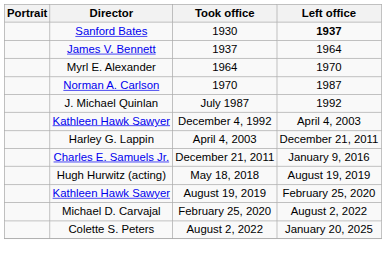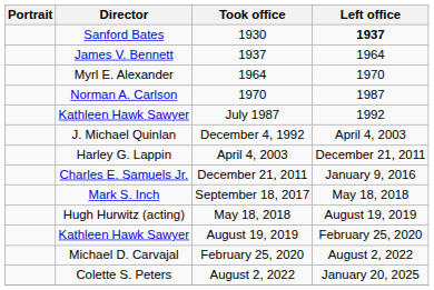July 1987 | Director: J. Michael Quinlan -> Kathleen Hawk Sawyer
December 4, 1992 | Director: Kathleen Hawk Sawyer -> J. Michael Quinlan
+ row: Mark S. Inch | September 18, 2017 | May 18, 2018
